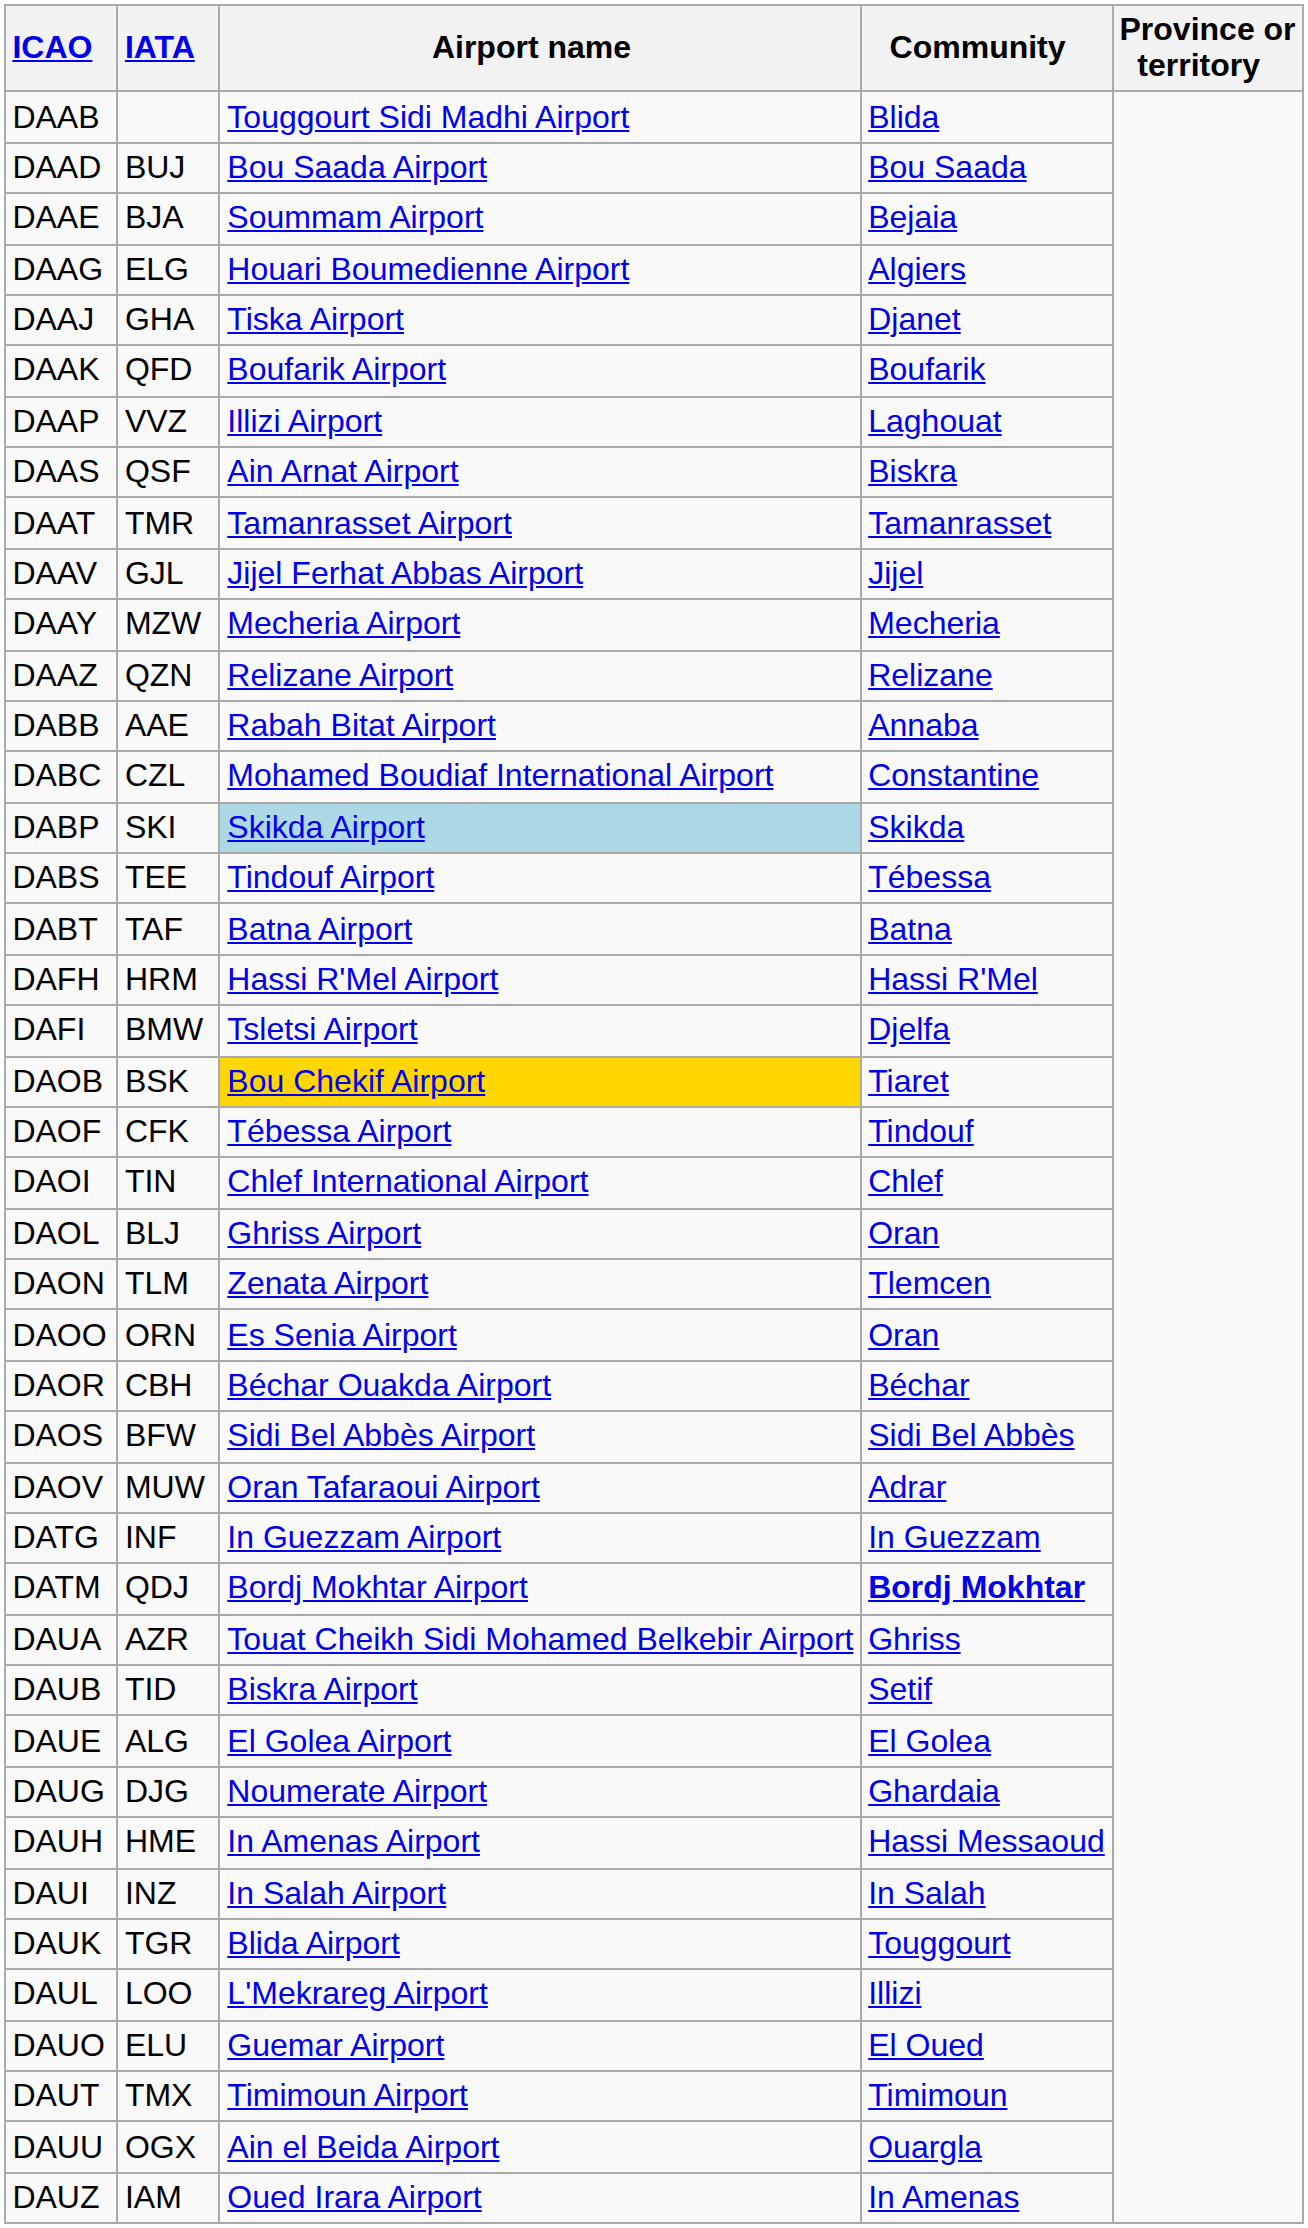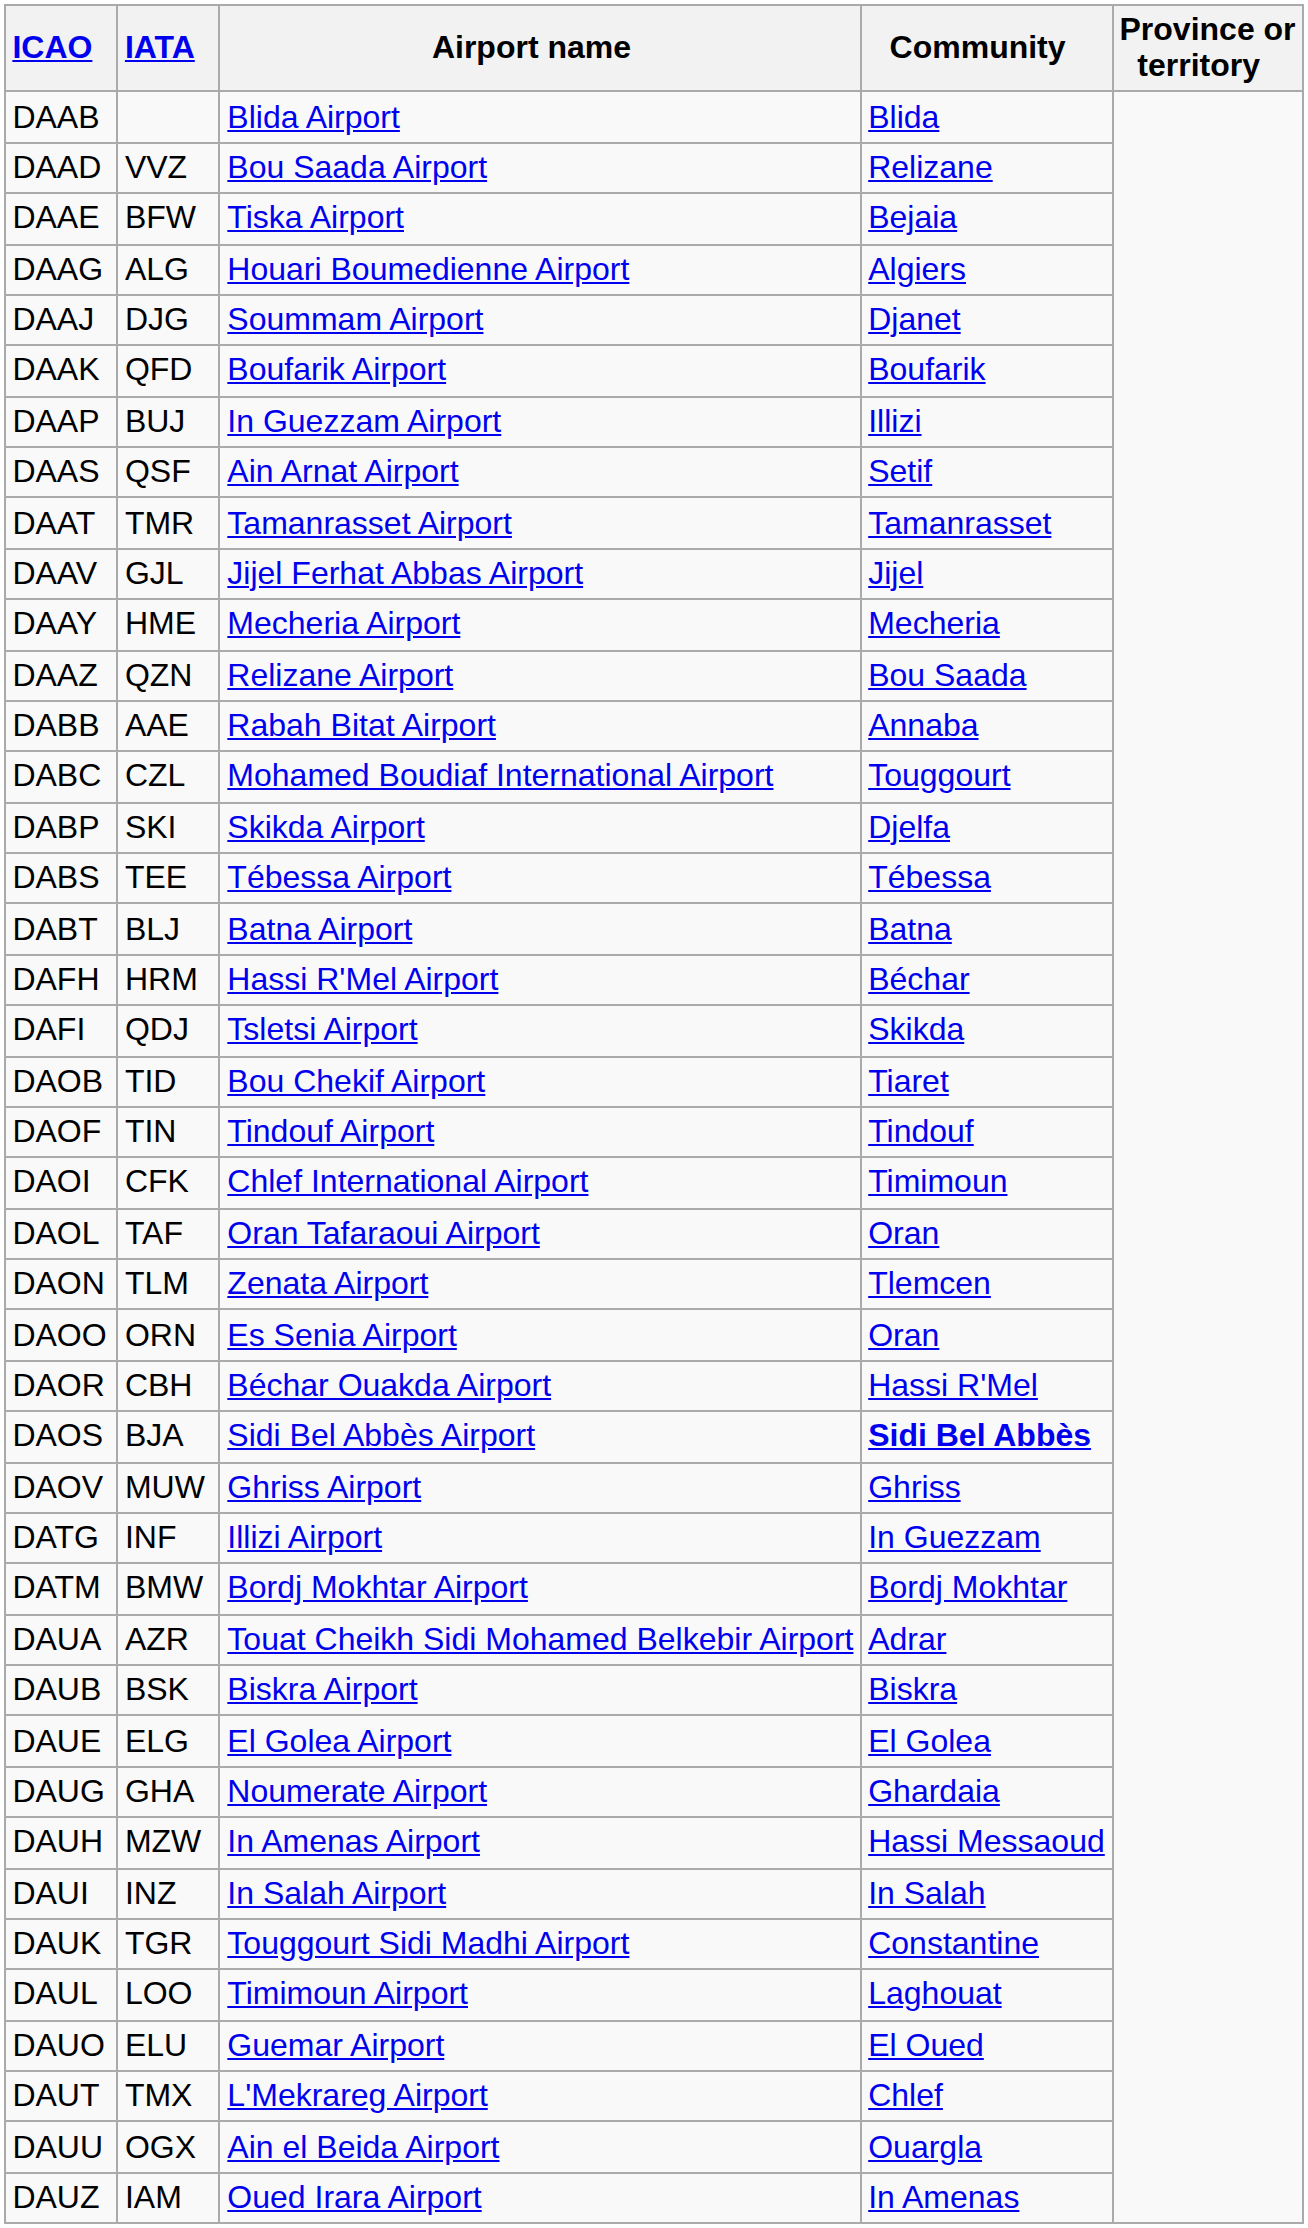DAAB | Airport name: Touggourt Sidi Madhi Airport -> Blida Airport
DAAD | IATA: BUJ -> VVZ
DAAD | Community: Bou Saada -> Relizane
DAAE | IATA: BJA -> BFW
DAAE | Airport name: Soummam Airport -> Tiska Airport
DAAG | IATA: ELG -> ALG
DAAJ | IATA: GHA -> DJG
DAAJ | Airport name: Tiska Airport -> Soummam Airport
DAAP | IATA: VVZ -> BUJ
DAAP | Airport name: Illizi Airport -> In Guezzam Airport
DAAP | Community: Laghouat -> Illizi
DAAS | Community: Biskra -> Setif
DAAY | IATA: MZW -> HME
DAAZ | Community: Relizane -> Bou Saada
DABC | Community: Constantine -> Touggourt
DABP | Airport name: lightblue background -> no background
DABP | Community: Skikda -> Djelfa
DABS | Airport name: Tindouf Airport -> Tébessa Airport
DABT | IATA: TAF -> BLJ
DAFH | Community: Hassi R'Mel -> Béchar
DAFI | IATA: BMW -> QDJ
DAFI | Community: Djelfa -> Skikda
DAOB | IATA: BSK -> TID
DAOB | Airport name: gold background -> no background
DAOF | IATA: CFK -> TIN
DAOF | Airport name: Tébessa Airport -> Tindouf Airport
DAOI | IATA: TIN -> CFK
DAOI | Community: Chlef -> Timimoun
DAOL | IATA: BLJ -> TAF
DAOL | Airport name: Ghriss Airport -> Oran Tafaraoui Airport
DAOR | Community: Béchar -> Hassi R'Mel
DAOS | IATA: BFW -> BJA
DAOS | Community: normal -> bold
DAOV | Airport name: Oran Tafaraoui Airport -> Ghriss Airport
DAOV | Community: Adrar -> Ghriss
DATG | Airport name: In Guezzam Airport -> Illizi Airport
DATM | IATA: QDJ -> BMW
DATM | Community: bold -> normal
DAUA | Community: Ghriss -> Adrar
DAUB | IATA: TID -> BSK
DAUB | Community: Setif -> Biskra
DAUE | IATA: ALG -> ELG
DAUG | IATA: DJG -> GHA
DAUH | IATA: HME -> MZW
DAUK | Airport name: Blida Airport -> Touggourt Sidi Madhi Airport
DAUK | Community: Touggourt -> Constantine
DAUL | Airport name: L'Mekrareg Airport -> Timimoun Airport
DAUL | Community: Illizi -> Laghouat
DAUT | Airport name: Timimoun Airport -> L'Mekrareg Airport
DAUT | Community: Timimoun -> Chlef
